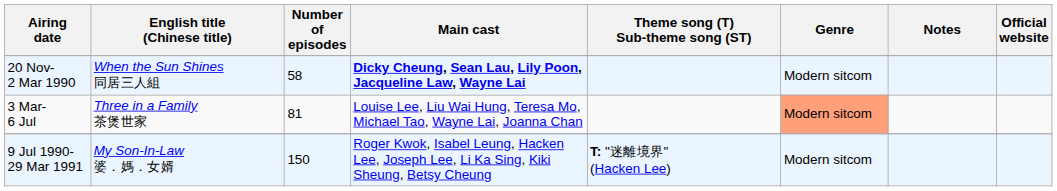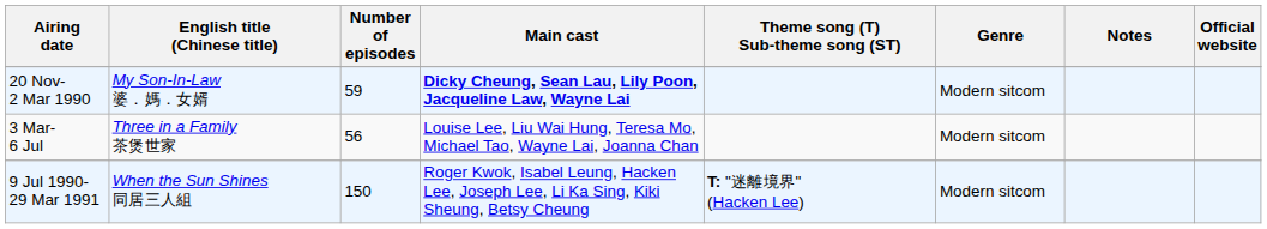20 Nov- 2 Mar 1990 | English title (Chinese title): When the Sun Shines 同居三人組 -> My Son-In-Law 婆．媽．女婿
20 Nov- 2 Mar 1990 | Number of episodes: 58 -> 59
3 Mar- 6 Jul | Number of episodes: 81 -> 56
3 Mar- 6 Jul | Genre: lightsalmon background -> no background
9 Jul 1990- 29 Mar 1991 | English title (Chinese title): My Son-In-Law 婆．媽．女婿 -> When the Sun Shines 同居三人組
